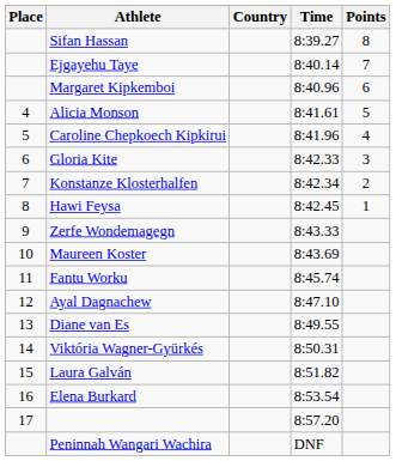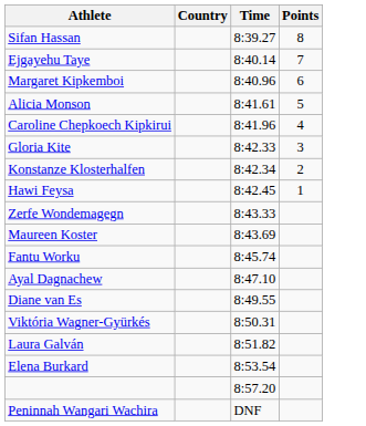- column: Place | 4 | 5 | 6 | 7 | 8 | 9 | 10 | 11 | 12 | 13 | 14 | 15 | 16 | 17
